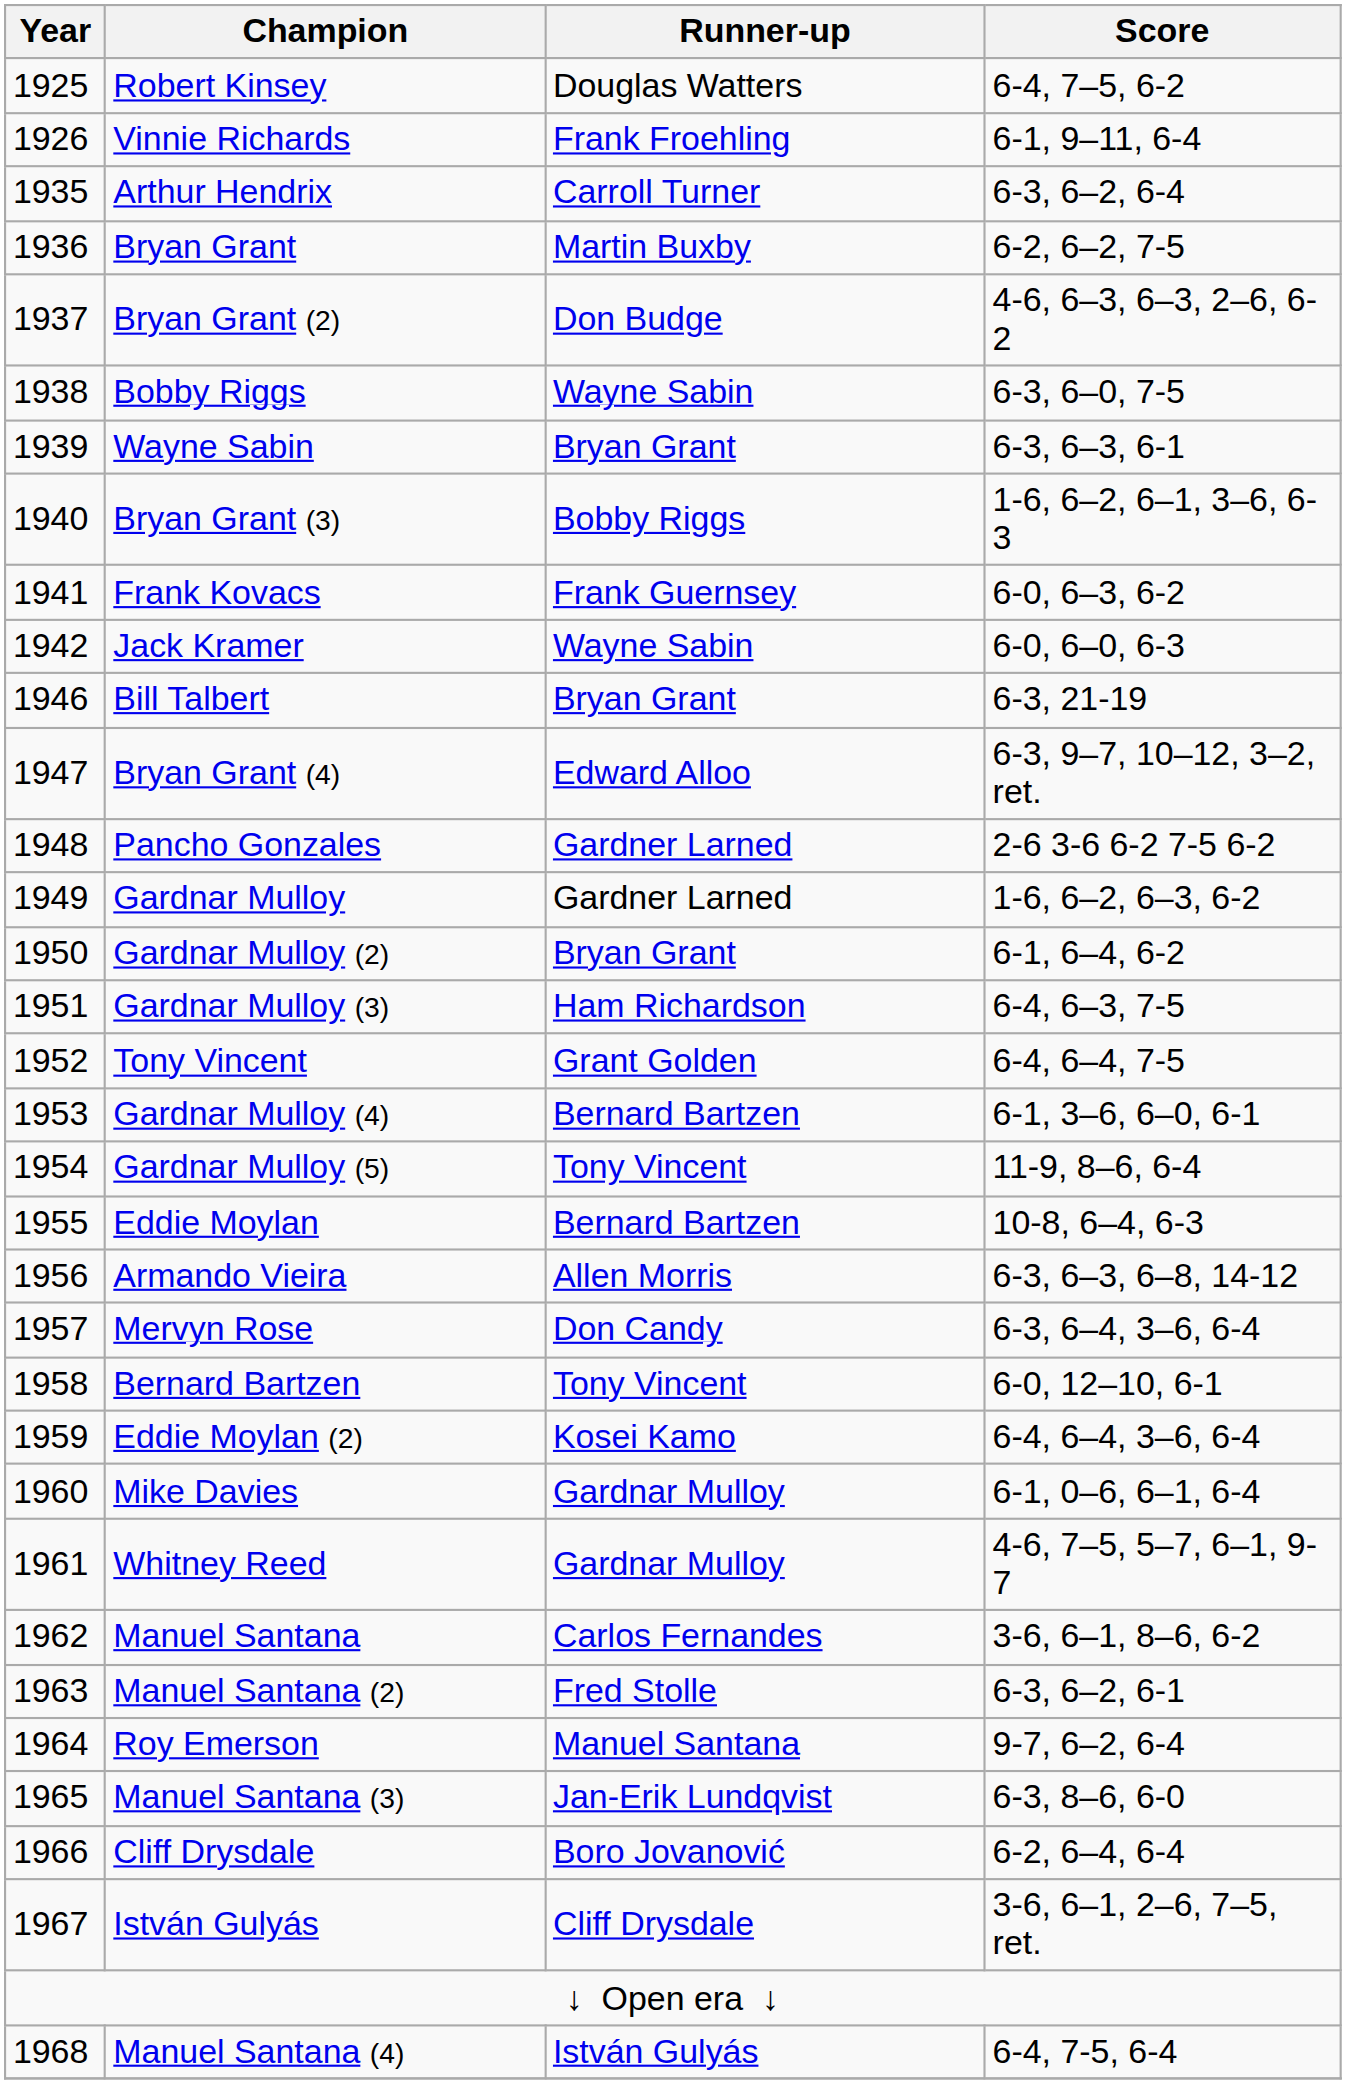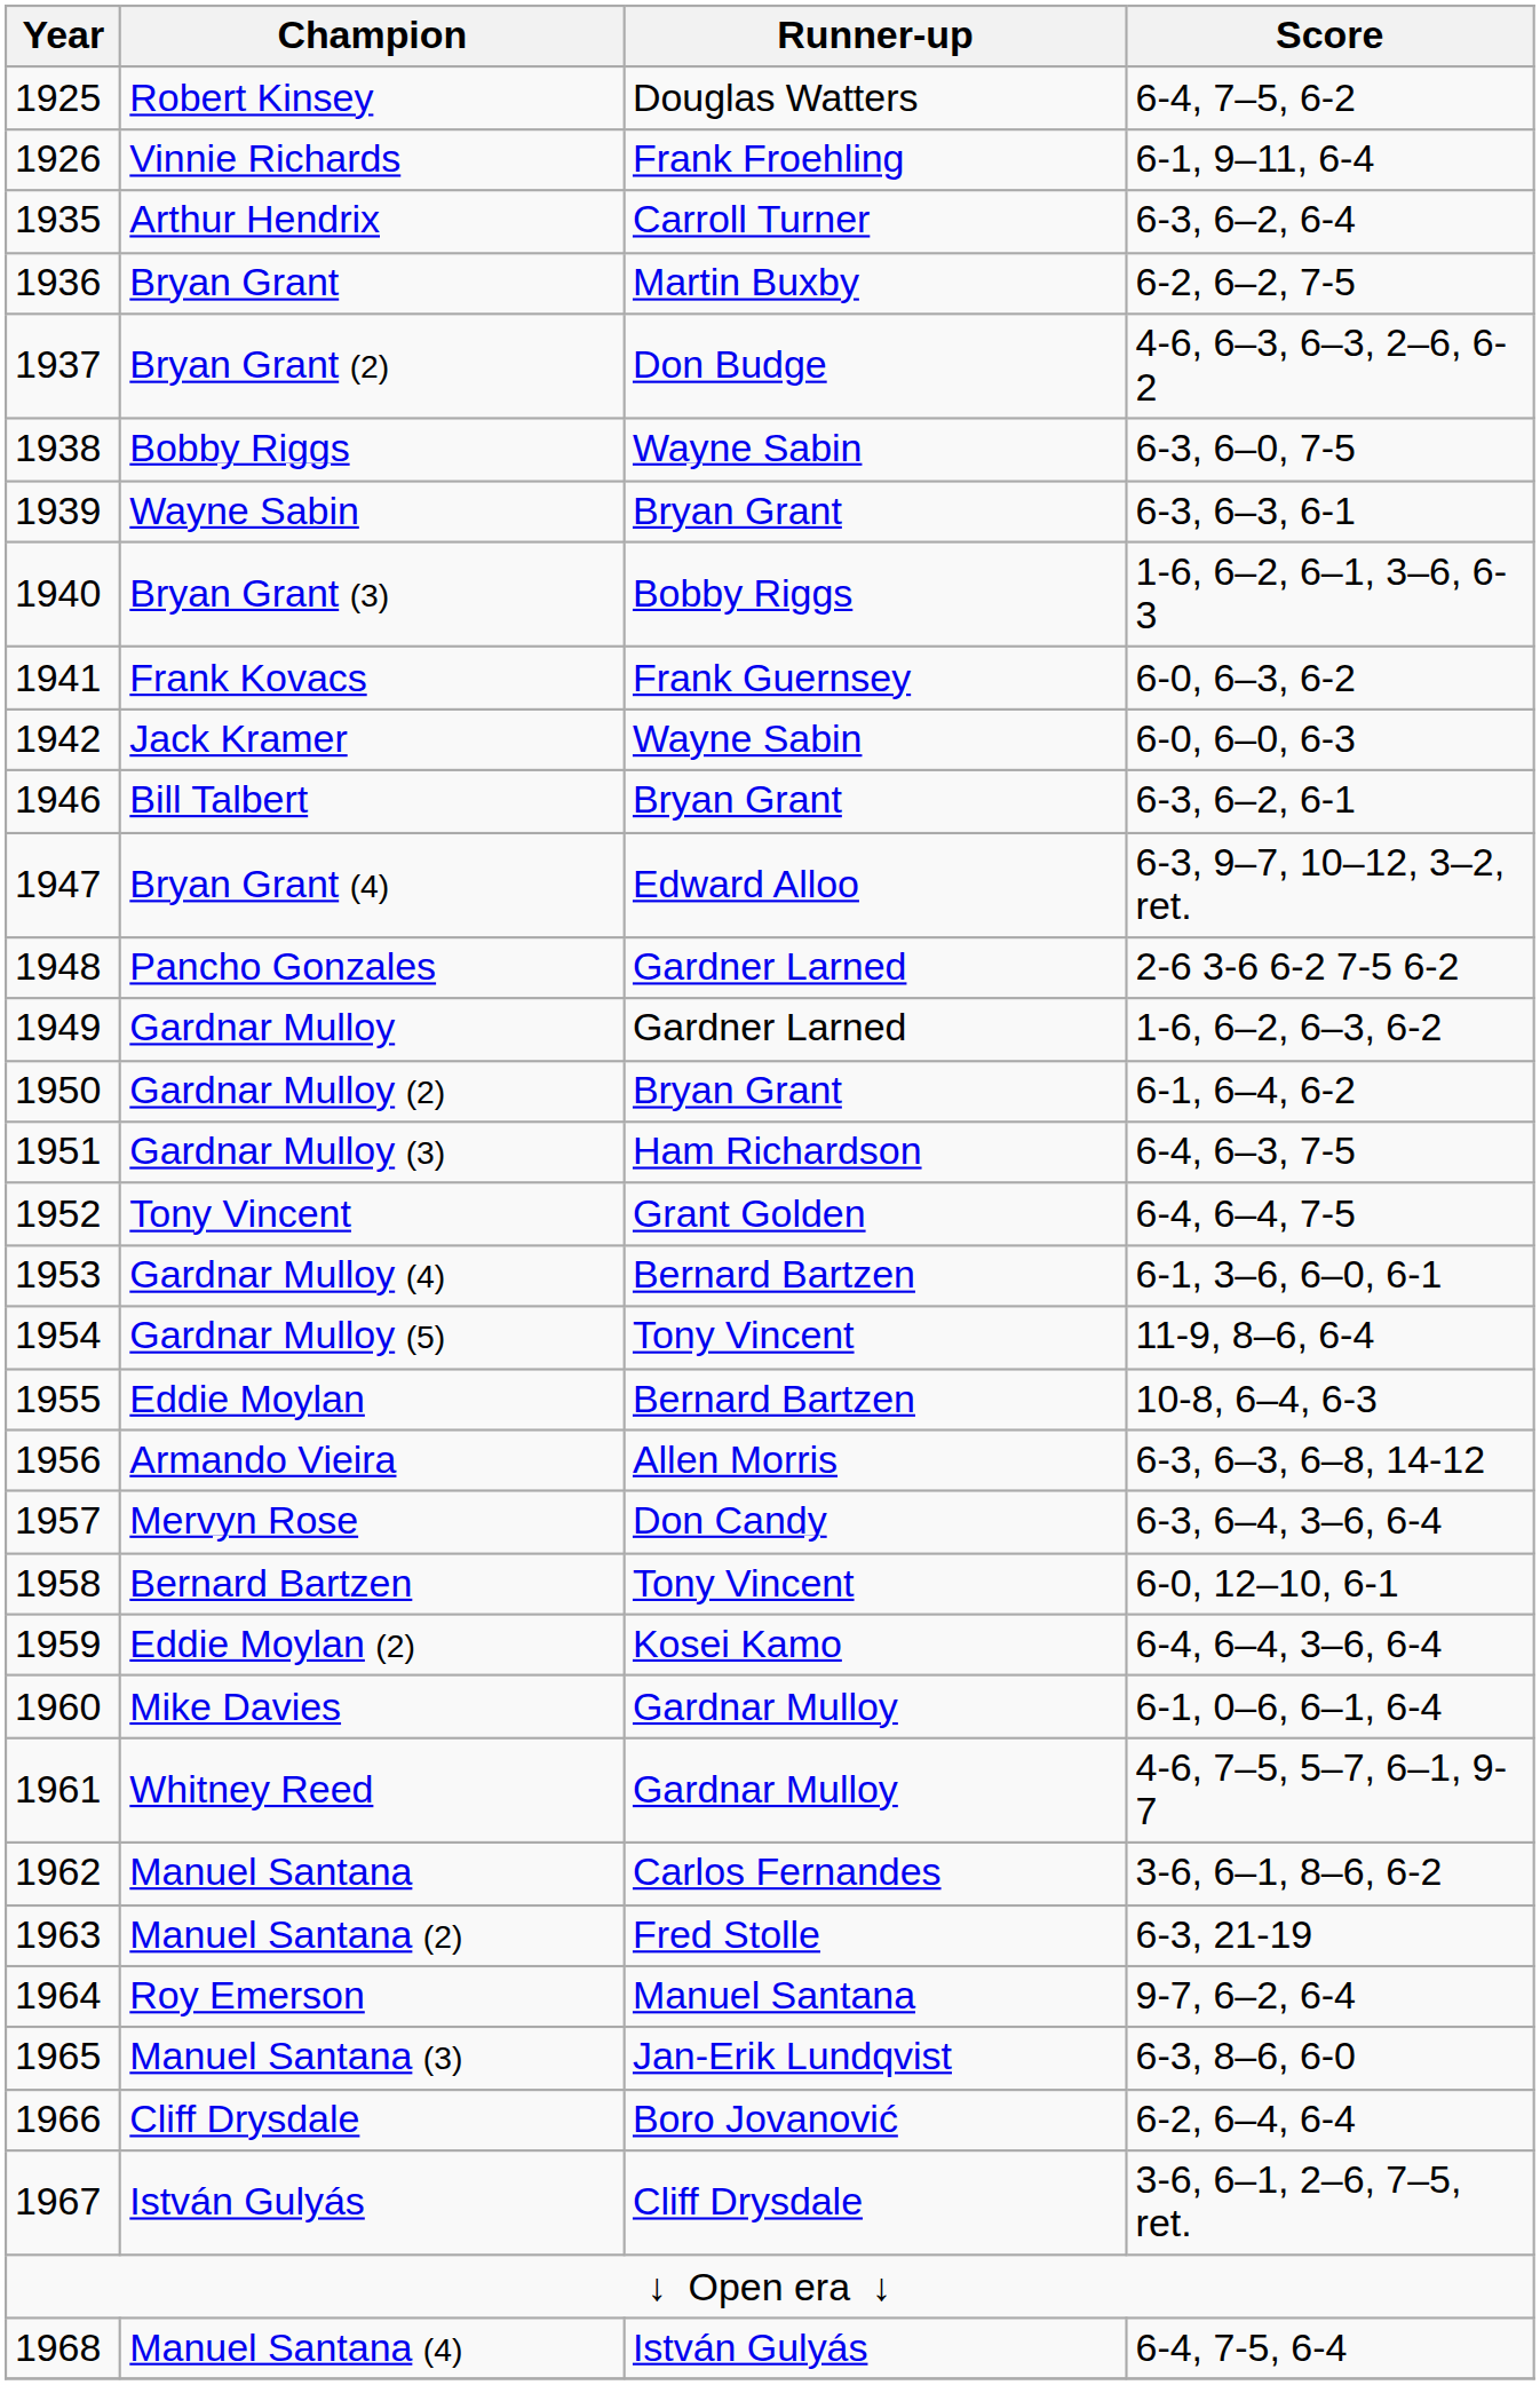Bill Talbert | Score: 6-3, 21-19 -> 6-3, 6–2, 6-1
Manuel Santana (2) | Score: 6-3, 6–2, 6-1 -> 6-3, 21-19
